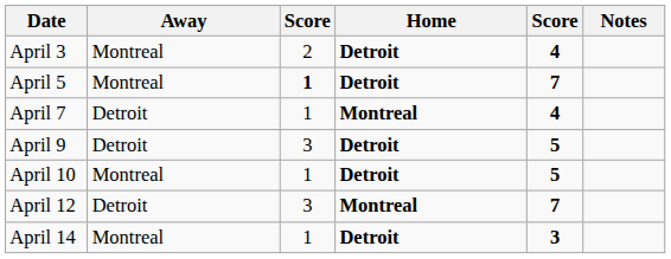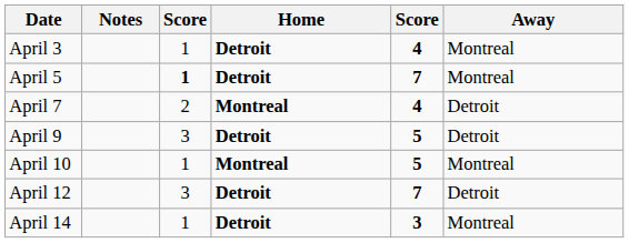columns swapped: Away <-> Notes
April 3 | column 3: 2 -> 1
April 7 | column 3: 1 -> 2
April 10 | Home: Detroit -> Montreal
April 12 | Home: Montreal -> Detroit
